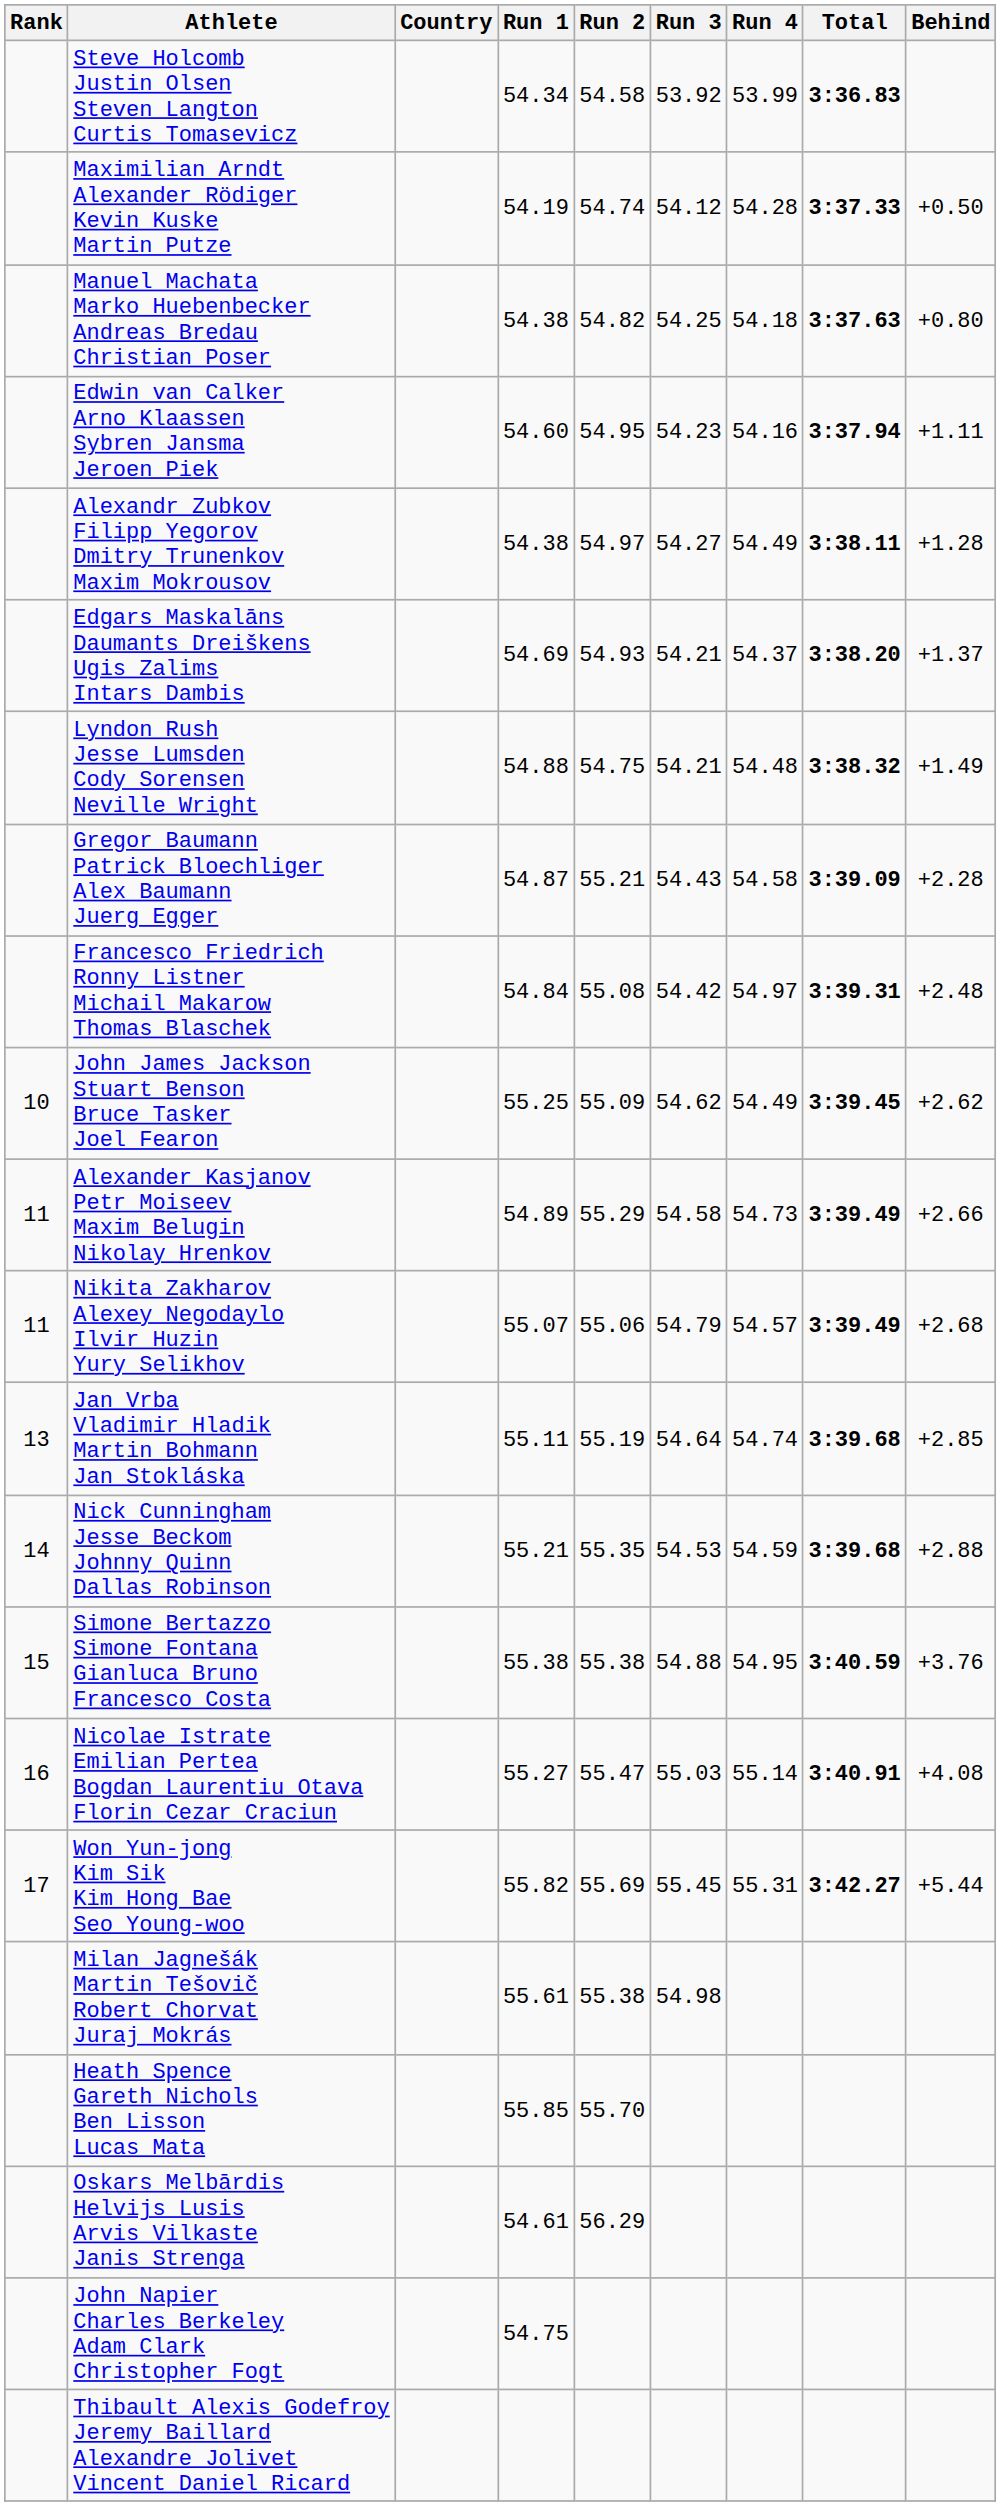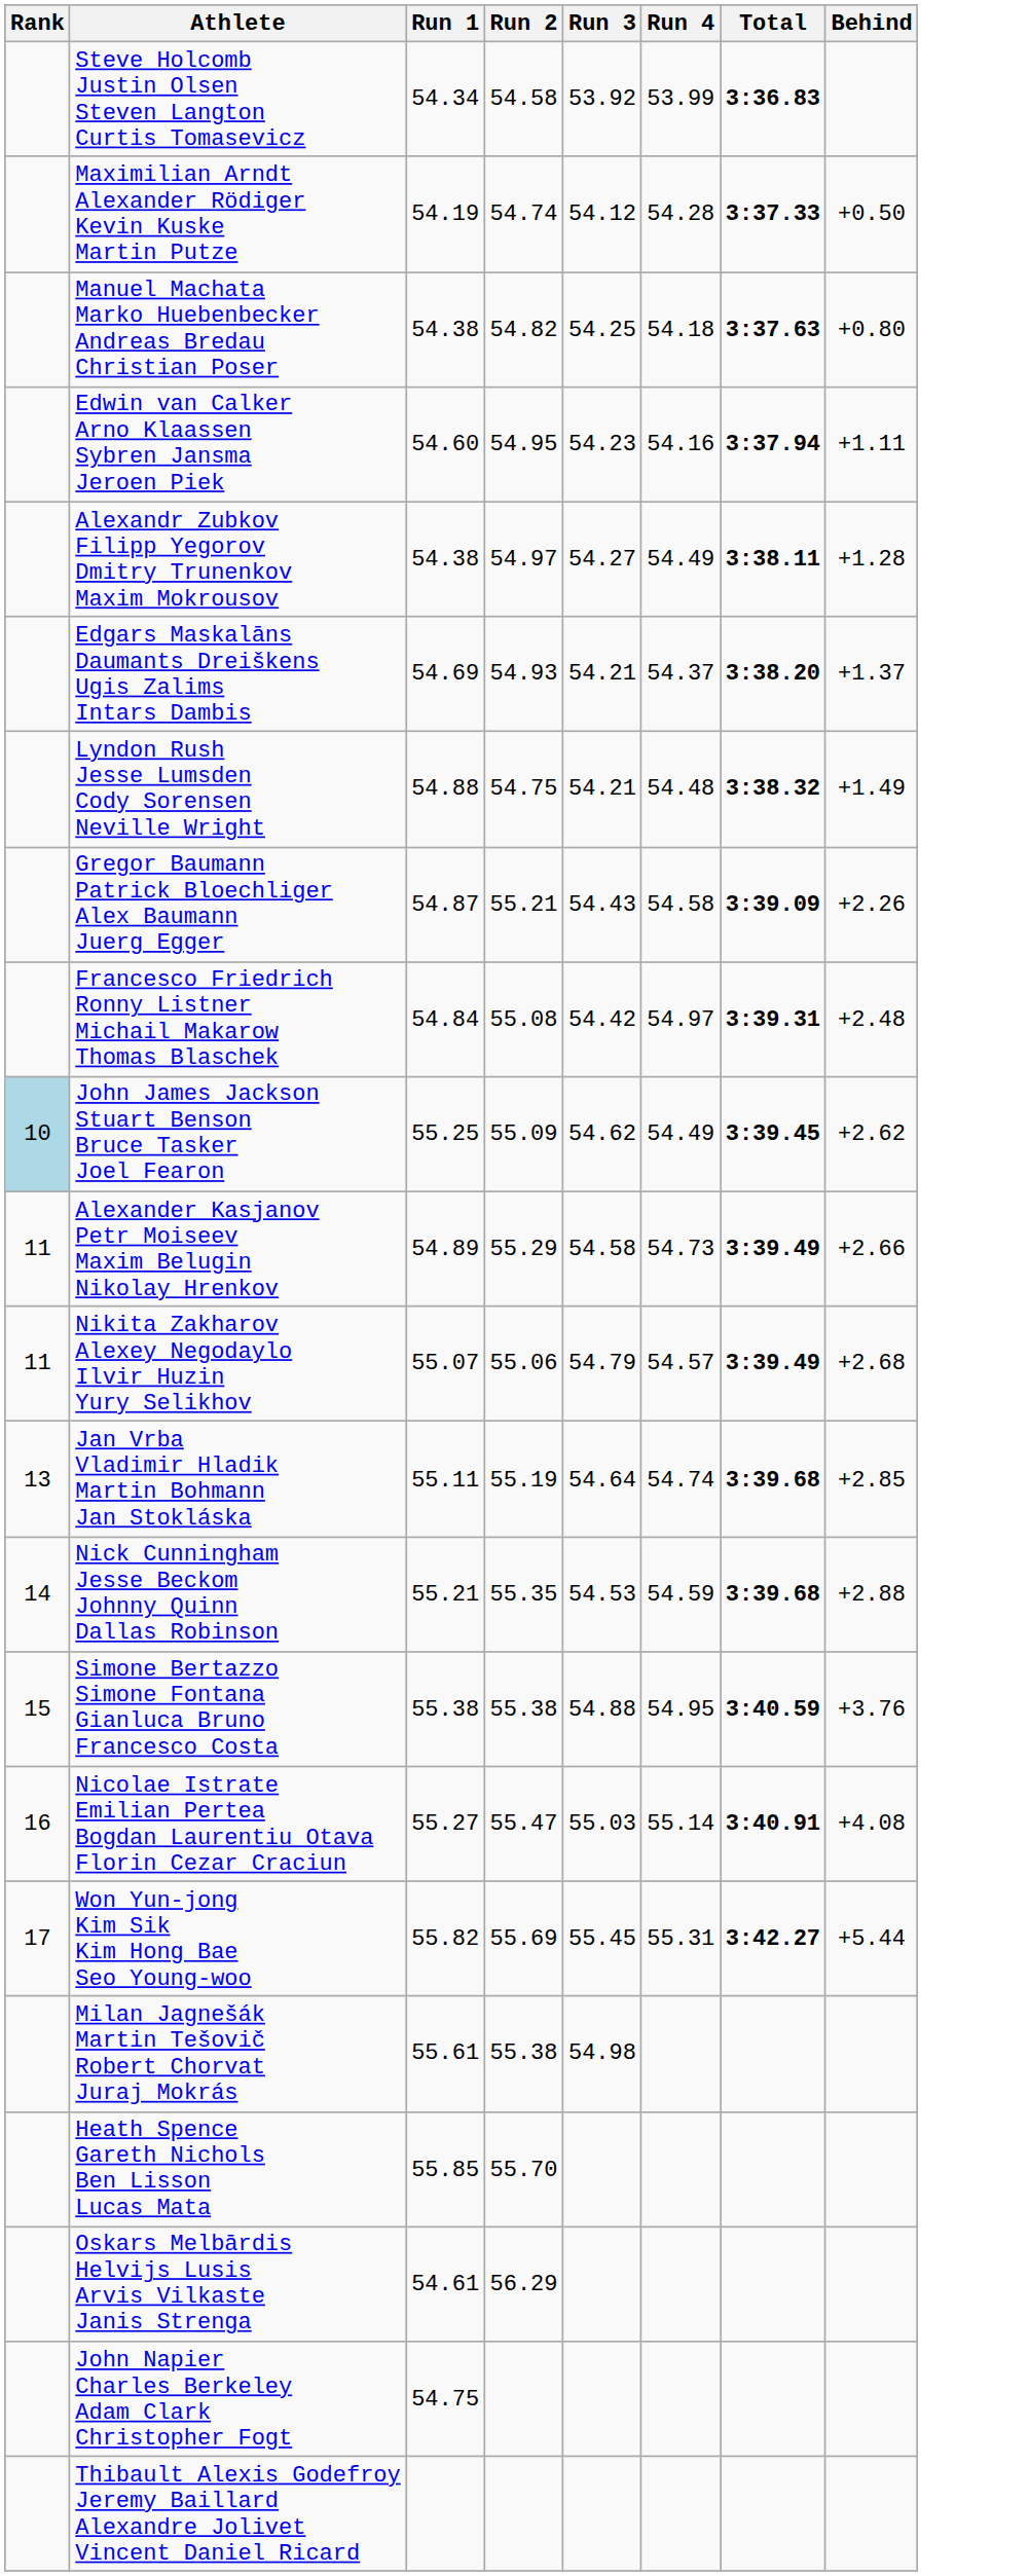- column: Country
Gregor Baumann Patrick Bloechliger Alex Baumann Juerg Egger | Behind: +2.28 -> +2.26
John James Jackson Stuart Benson Bruce Tasker Joel Fearon | Rank: no background -> lightblue background
